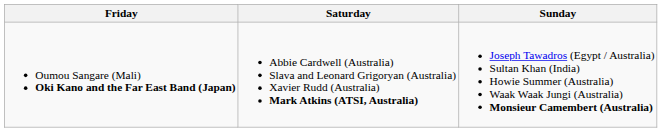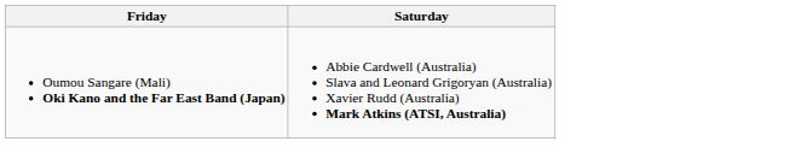- column: Sunday | Joseph Tawadros (Egypt / Australia) Sultan Khan (India) Howie Summer (Australia) Waak Waak Jungi (Australia) Monsieur Camembert (Australia)
